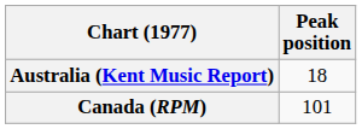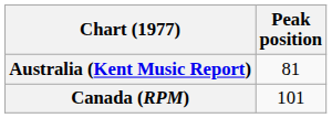Australia (Kent Music Report) | Peak position: 18 -> 81
